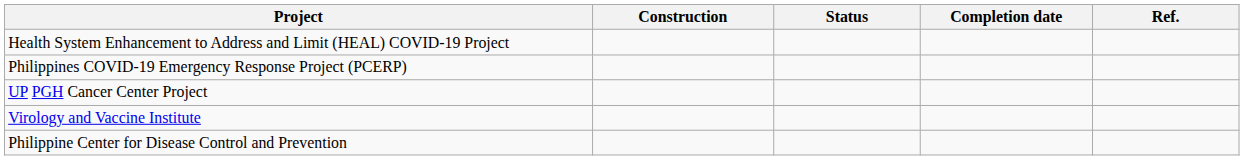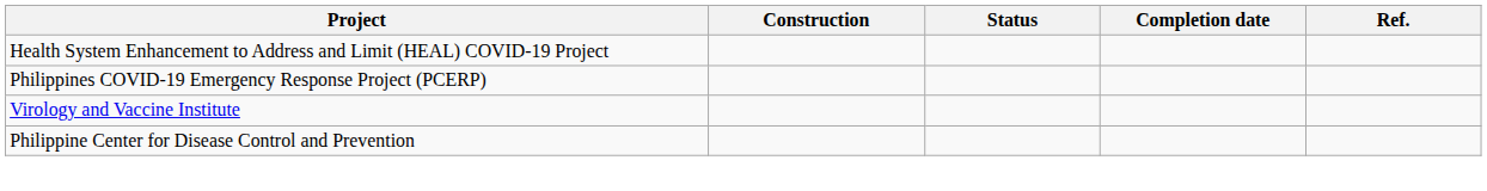- row: UP PGH Cancer Center Project
